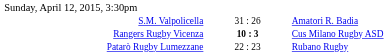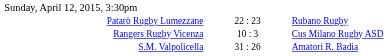rows swapped: Patarò Rugby Lumezzane <-> S.M. Valpolicella
Rangers Rugby Vicenza | column 2: bold -> normal
